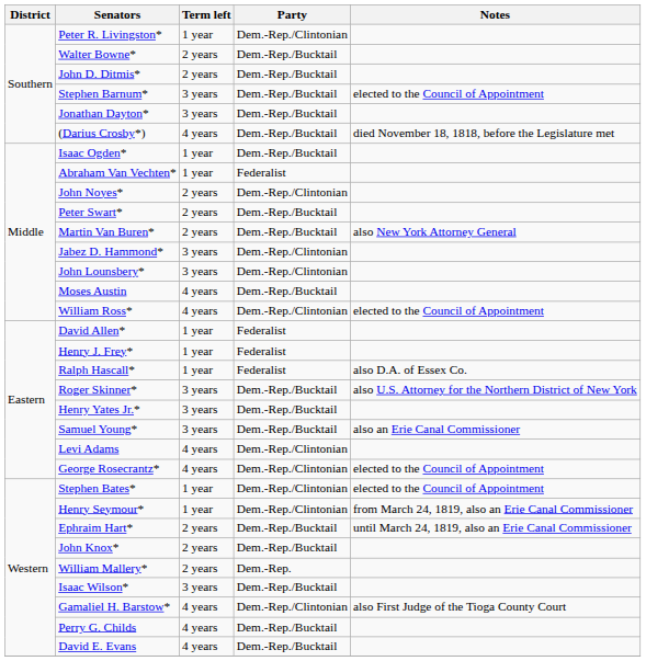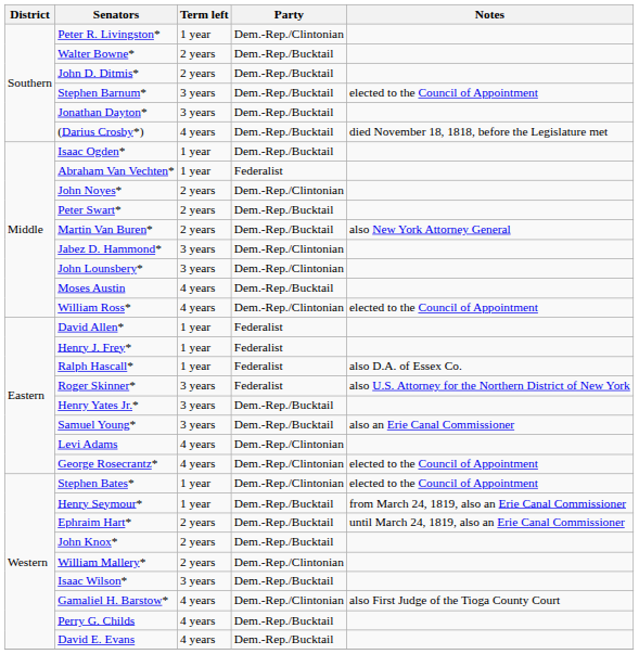Roger Skinner* | Party: Dem.-Rep./Bucktail -> Federalist
Henry Seymour* | Party: Dem.-Rep./Clintonian -> Dem.-Rep./Bucktail
William Mallery* | Party: Dem.-Rep. -> Dem.-Rep./Clintonian
